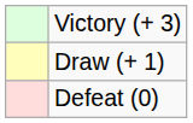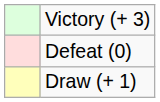rows swapped: Draw (+ 1) <-> Defeat (0)
